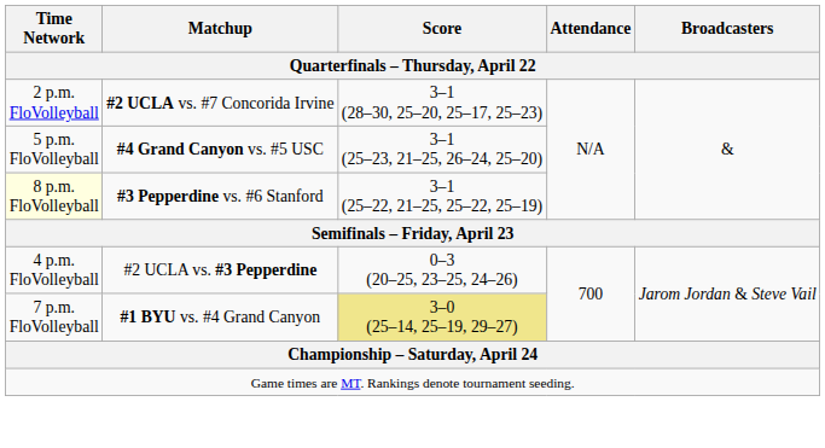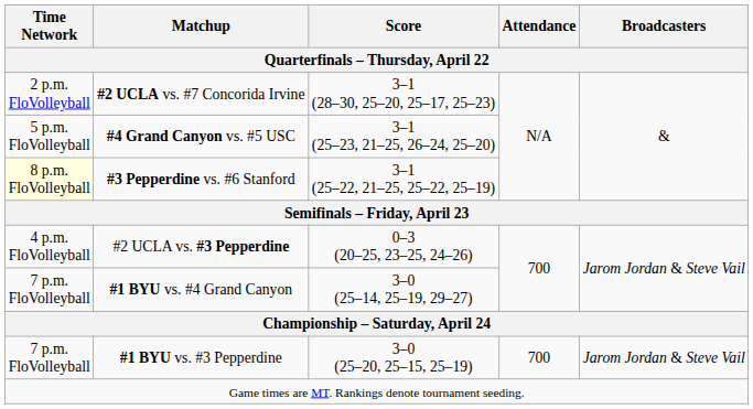#1 BYU vs. #4 Grand Canyon | Score: khaki background -> no background
+ row: 7 p.m. FloVolleyball | #1 BYU vs. #3 Pepperdine | 3–0 (25–20, 25–15, 25–19) | 700 | Jarom Jordan & Steve Vail
